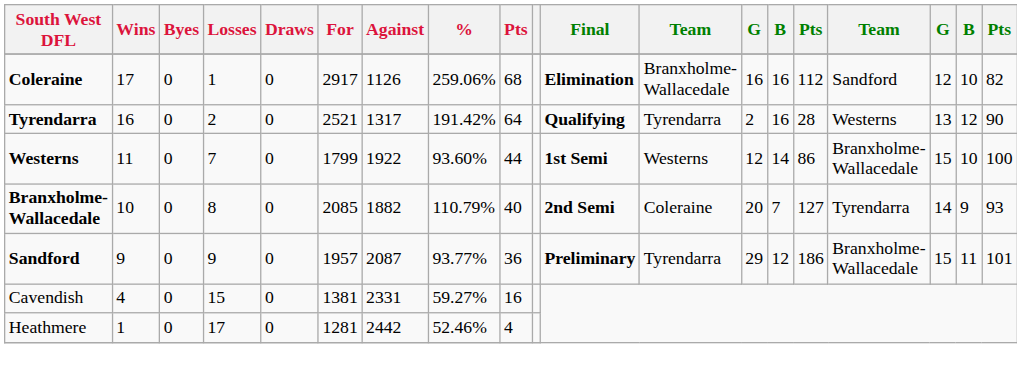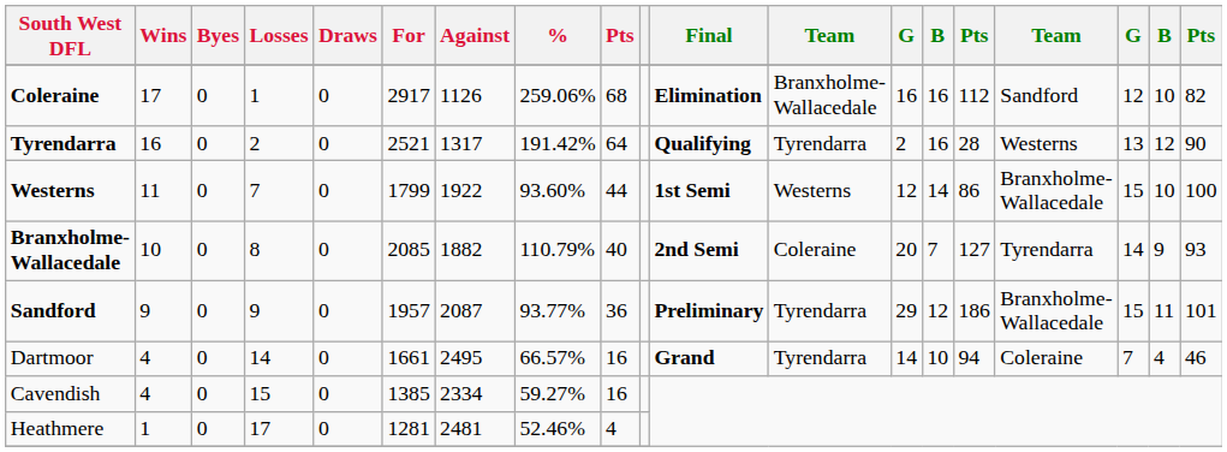+ row: Dartmoor | 4 | 0 | 14 | 0 | 1661 | 2495 | 66.57% | 16 | Grand | Tyrendarra | 14 | 10 | 94 | Coleraine | 7 | 4 | 46
Cavendish | For: 1381 -> 1385
Cavendish | Against: 2331 -> 2334
Heathmere | Against: 2442 -> 2481
